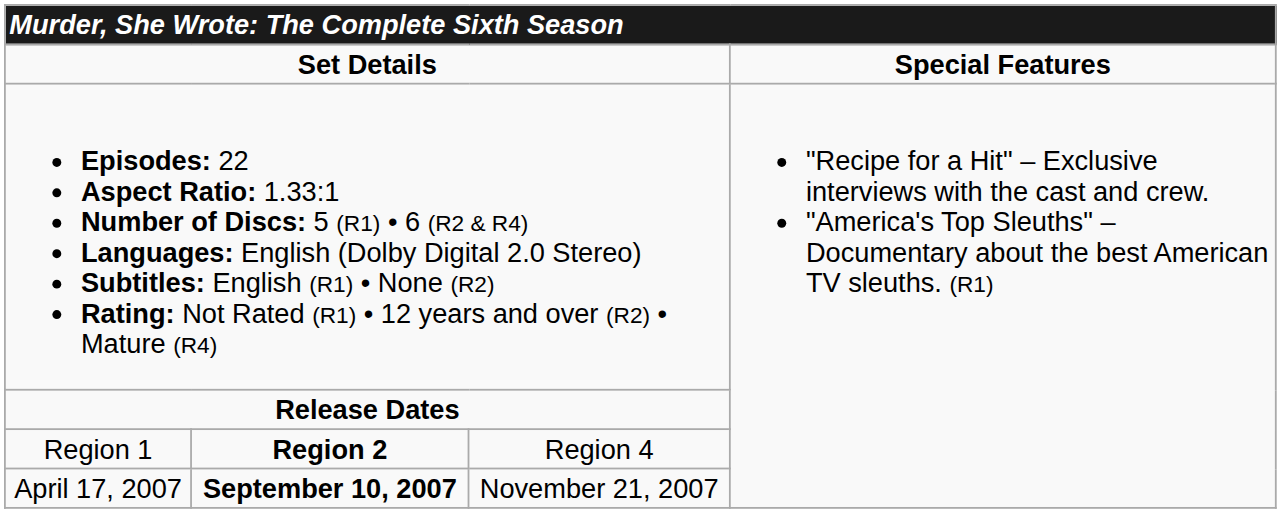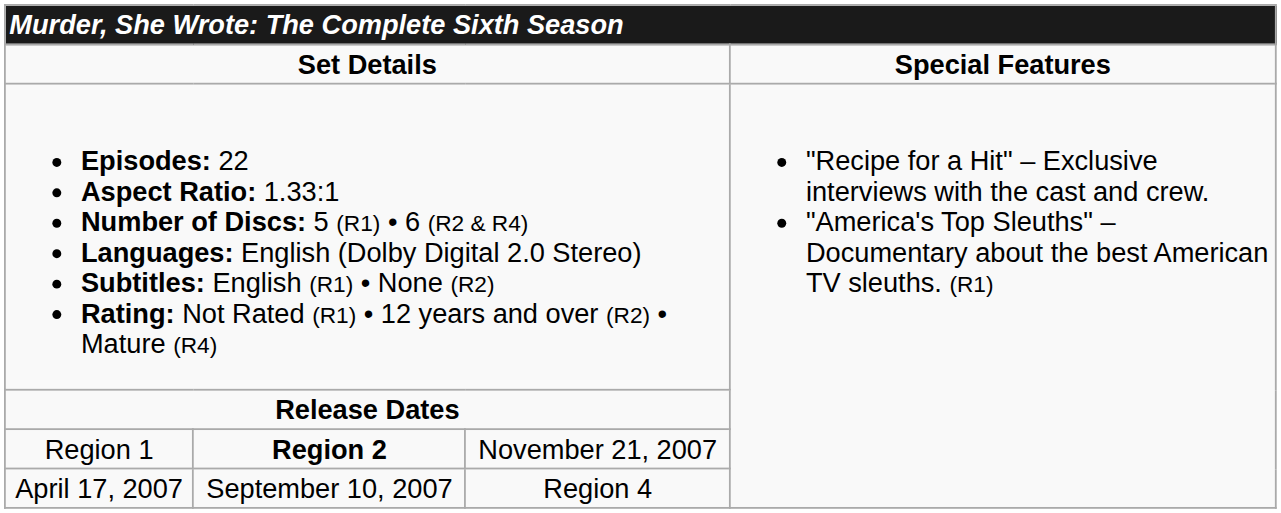Region 1 | column 3: Region 4 -> November 21, 2007
April 17, 2007 | column 2: bold -> normal
April 17, 2007 | column 3: November 21, 2007 -> Region 4
